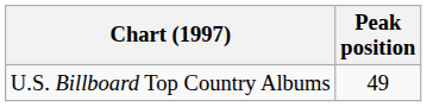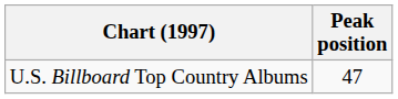U.S. Billboard Top Country Albums | Peak position: 49 -> 47
